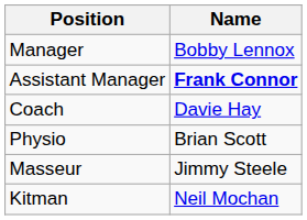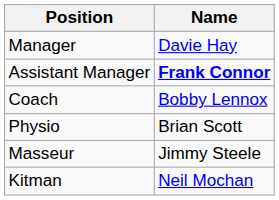Manager | Name: Bobby Lennox -> Davie Hay
Coach | Name: Davie Hay -> Bobby Lennox
